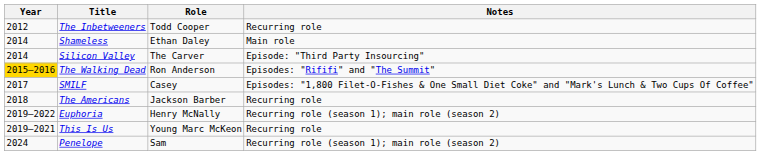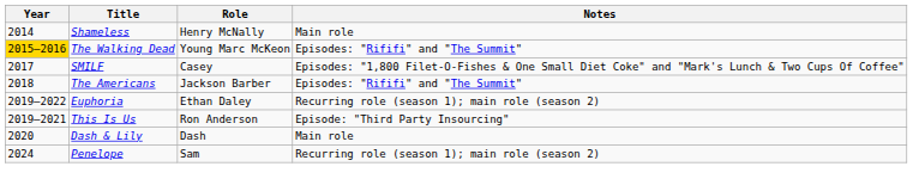- row: 2012 | The Inbetweeners | Todd Cooper | Recurring role
Shameless | Role: Ethan Daley -> Henry McNally
- row: 2014 | Silicon Valley | The Carver | Episode: "Third Party Insourcing"
The Walking Dead | Role: Ron Anderson -> Young Marc McKeon
The Americans | Notes: Recurring role -> Episodes: "Rififi" and "The Summit"
Euphoria | Role: Henry McNally -> Ethan Daley
This Is Us | Role: Young Marc McKeon -> Ron Anderson
This Is Us | Notes: Recurring role -> Episode: "Third Party Insourcing"
+ row: 2020 | Dash & Lily | Dash | Main role
